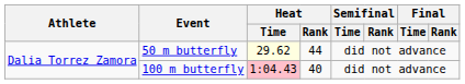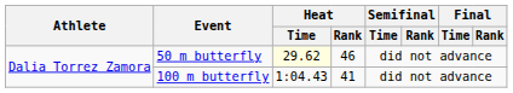50 m butterfly | Heat / Rank: 44 -> 46
100 m butterfly | Heat / Time: pink background -> no background
100 m butterfly | Heat / Rank: 40 -> 41
